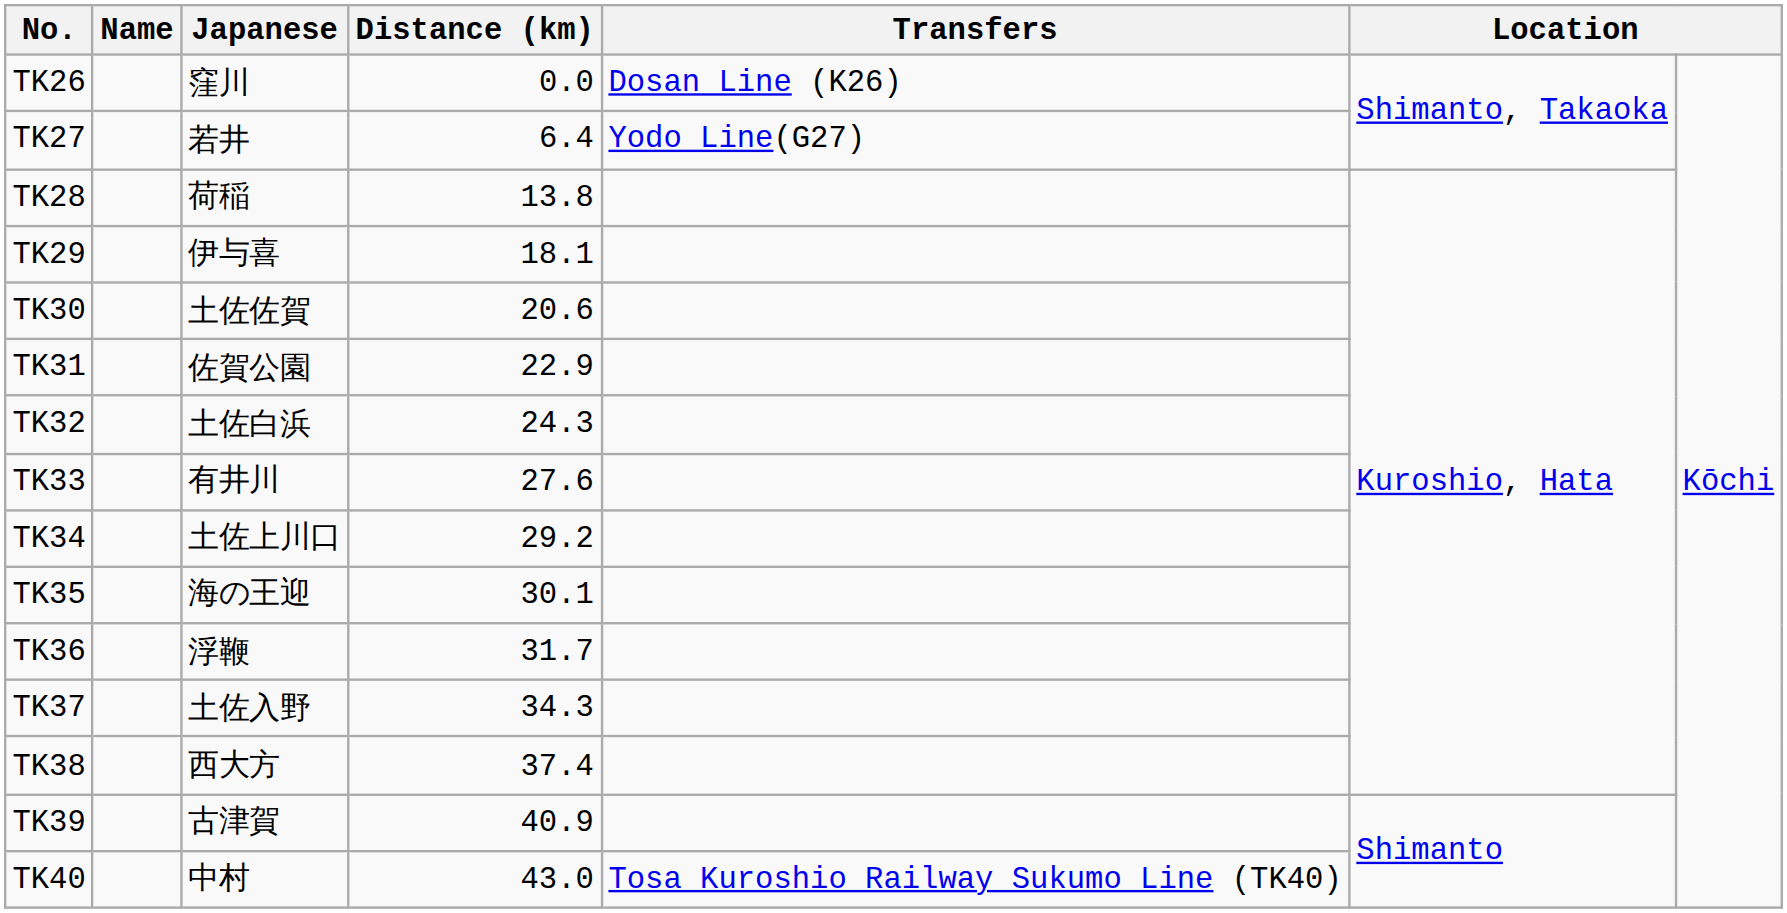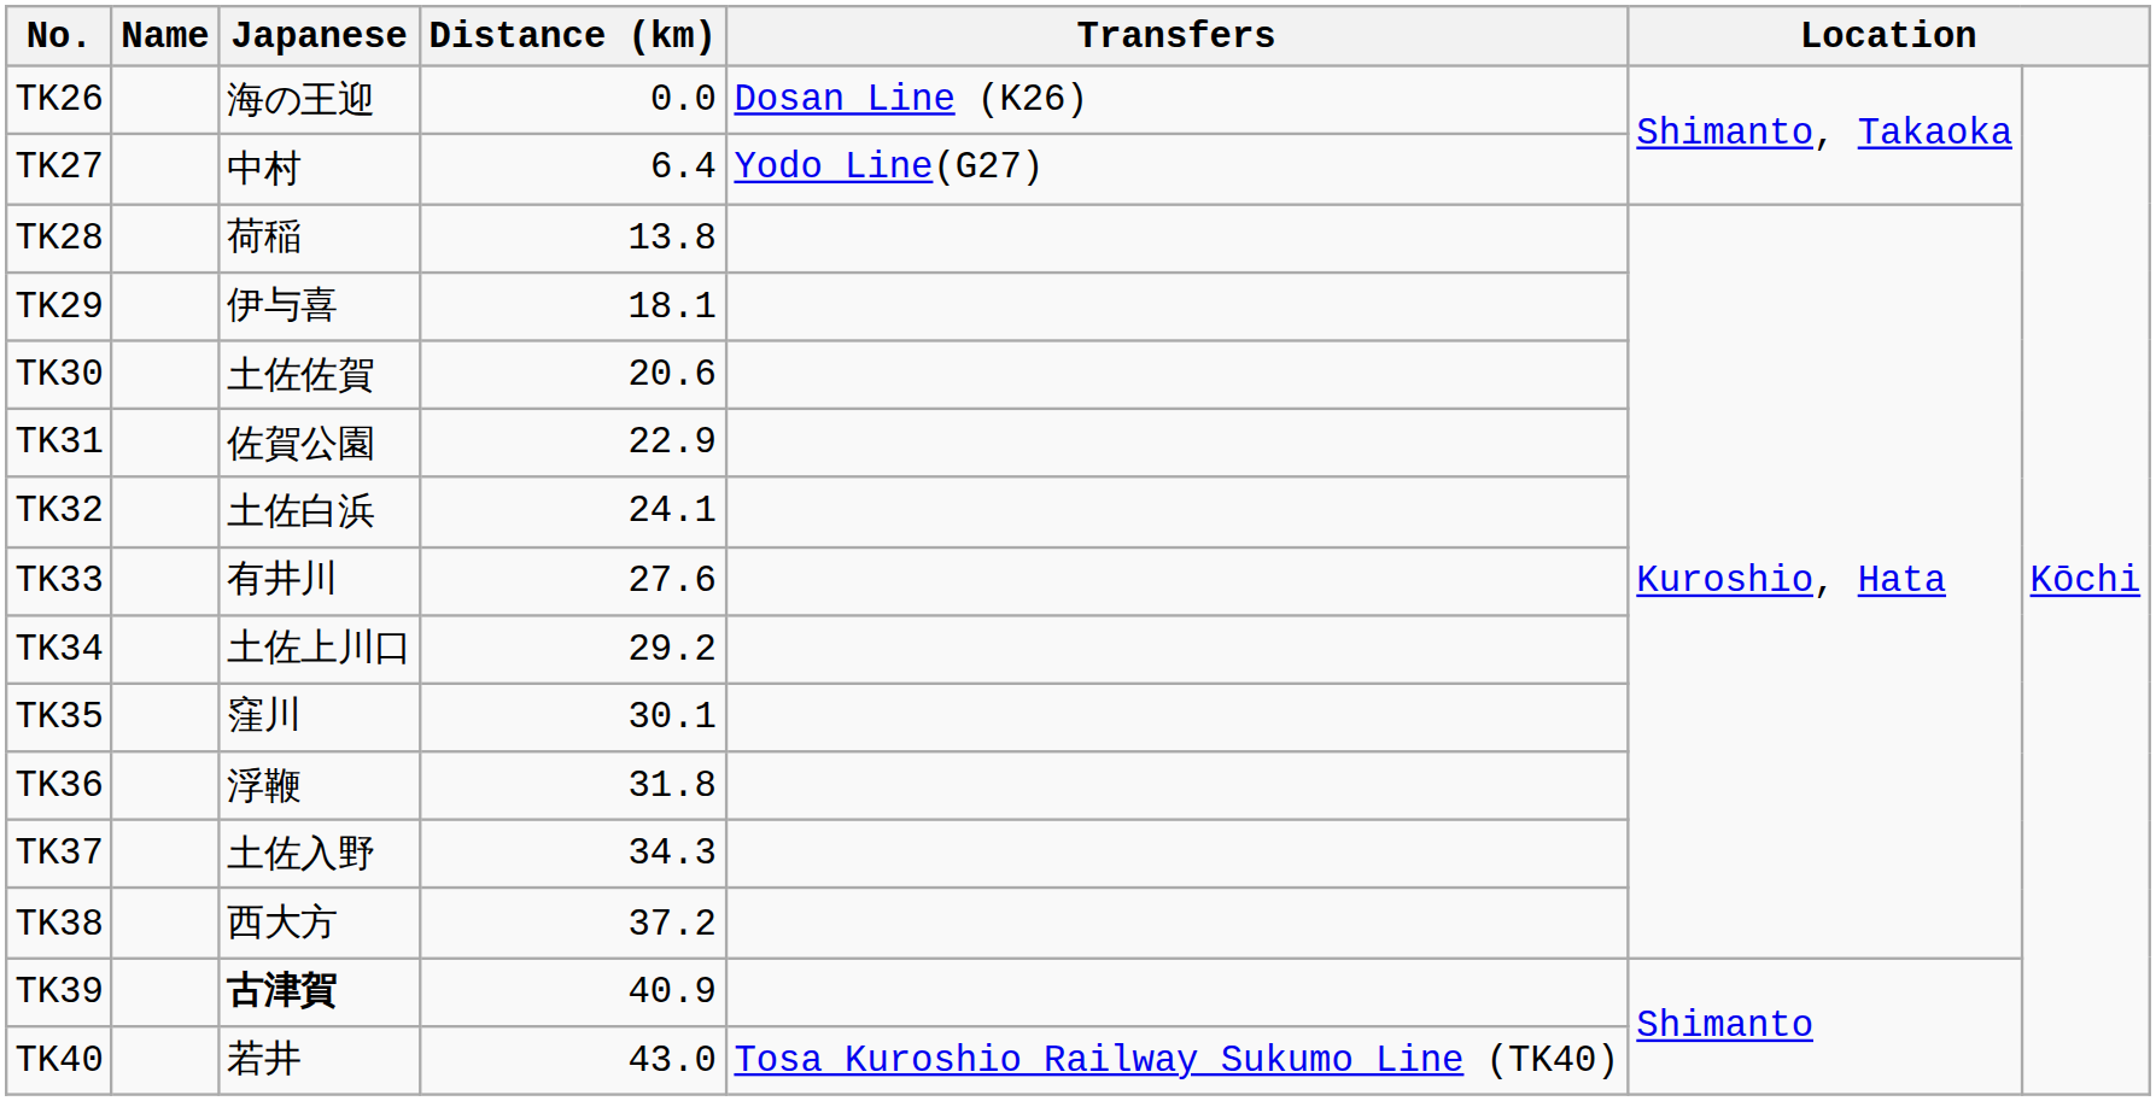TK26 | Japanese: 窪川 -> 海の王迎
TK27 | Japanese: 若井 -> 中村
TK32 | Distance (km): 24.3 -> 24.1
TK35 | Japanese: 海の王迎 -> 窪川
TK36 | Distance (km): 31.7 -> 31.8
TK38 | Distance (km): 37.4 -> 37.2
TK39 | Japanese: normal -> bold
TK40 | Japanese: 中村 -> 若井
